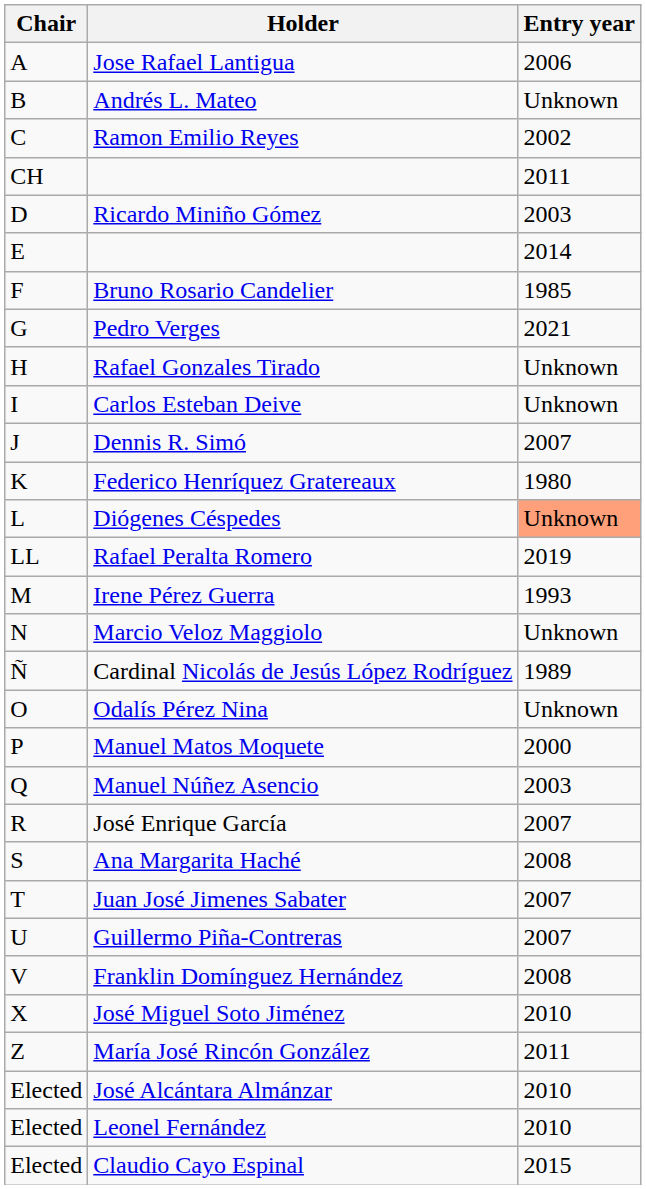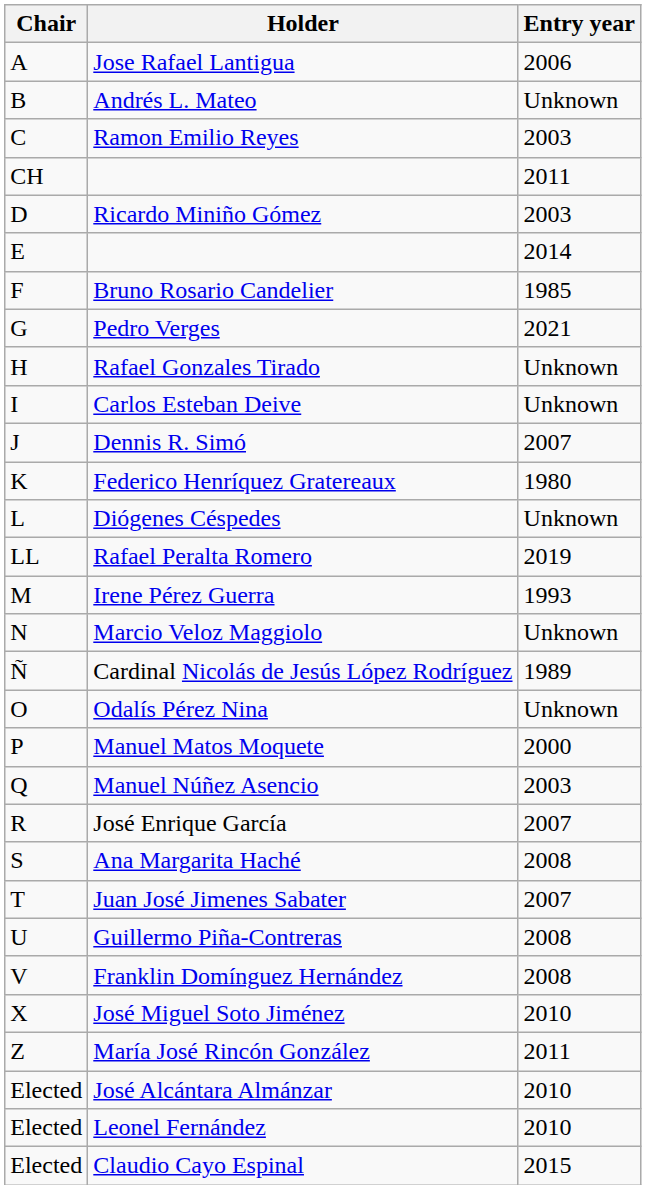Ramon Emilio Reyes | Entry year: 2002 -> 2003
Diógenes Céspedes | Entry year: lightsalmon background -> no background
Guillermo Piña-Contreras | Entry year: 2007 -> 2008
